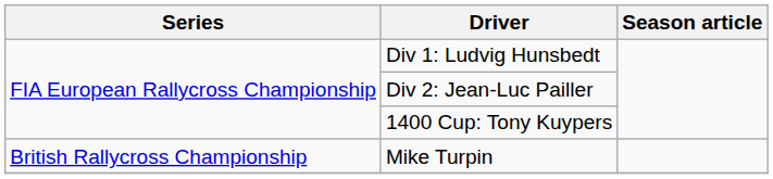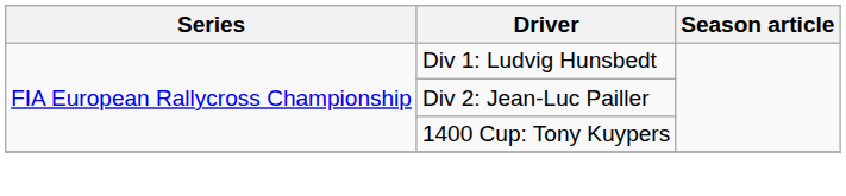- row: British Rallycross Championship | Mike Turpin
